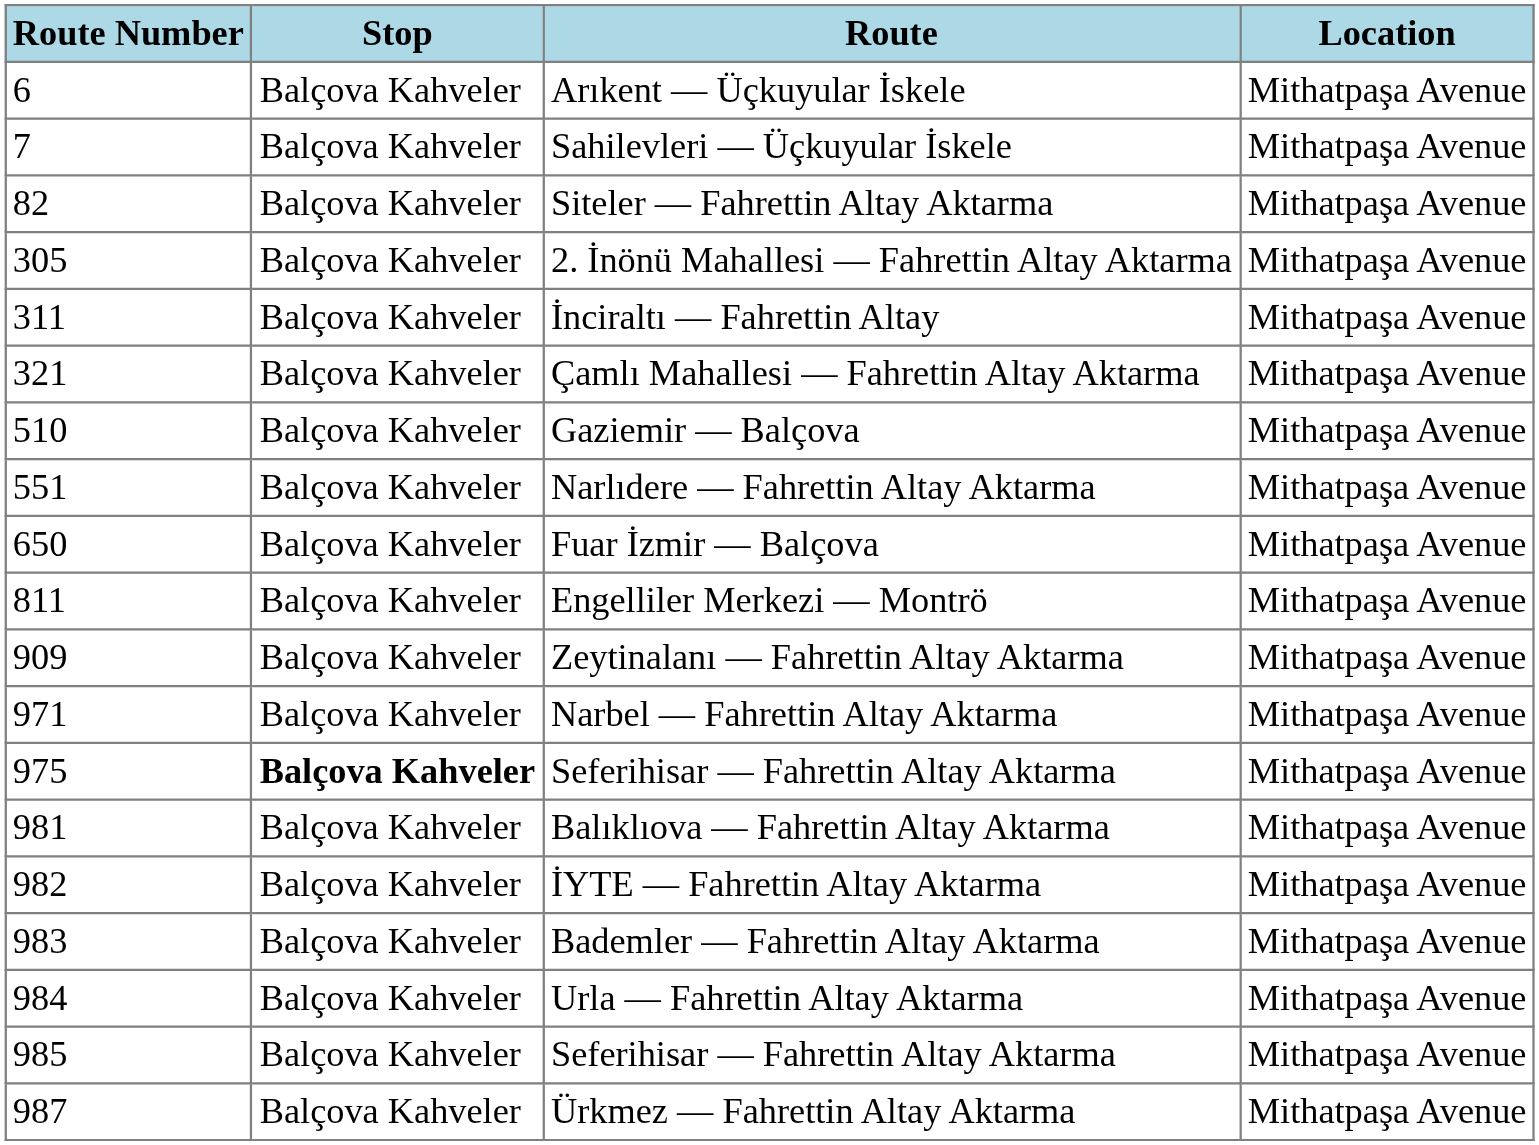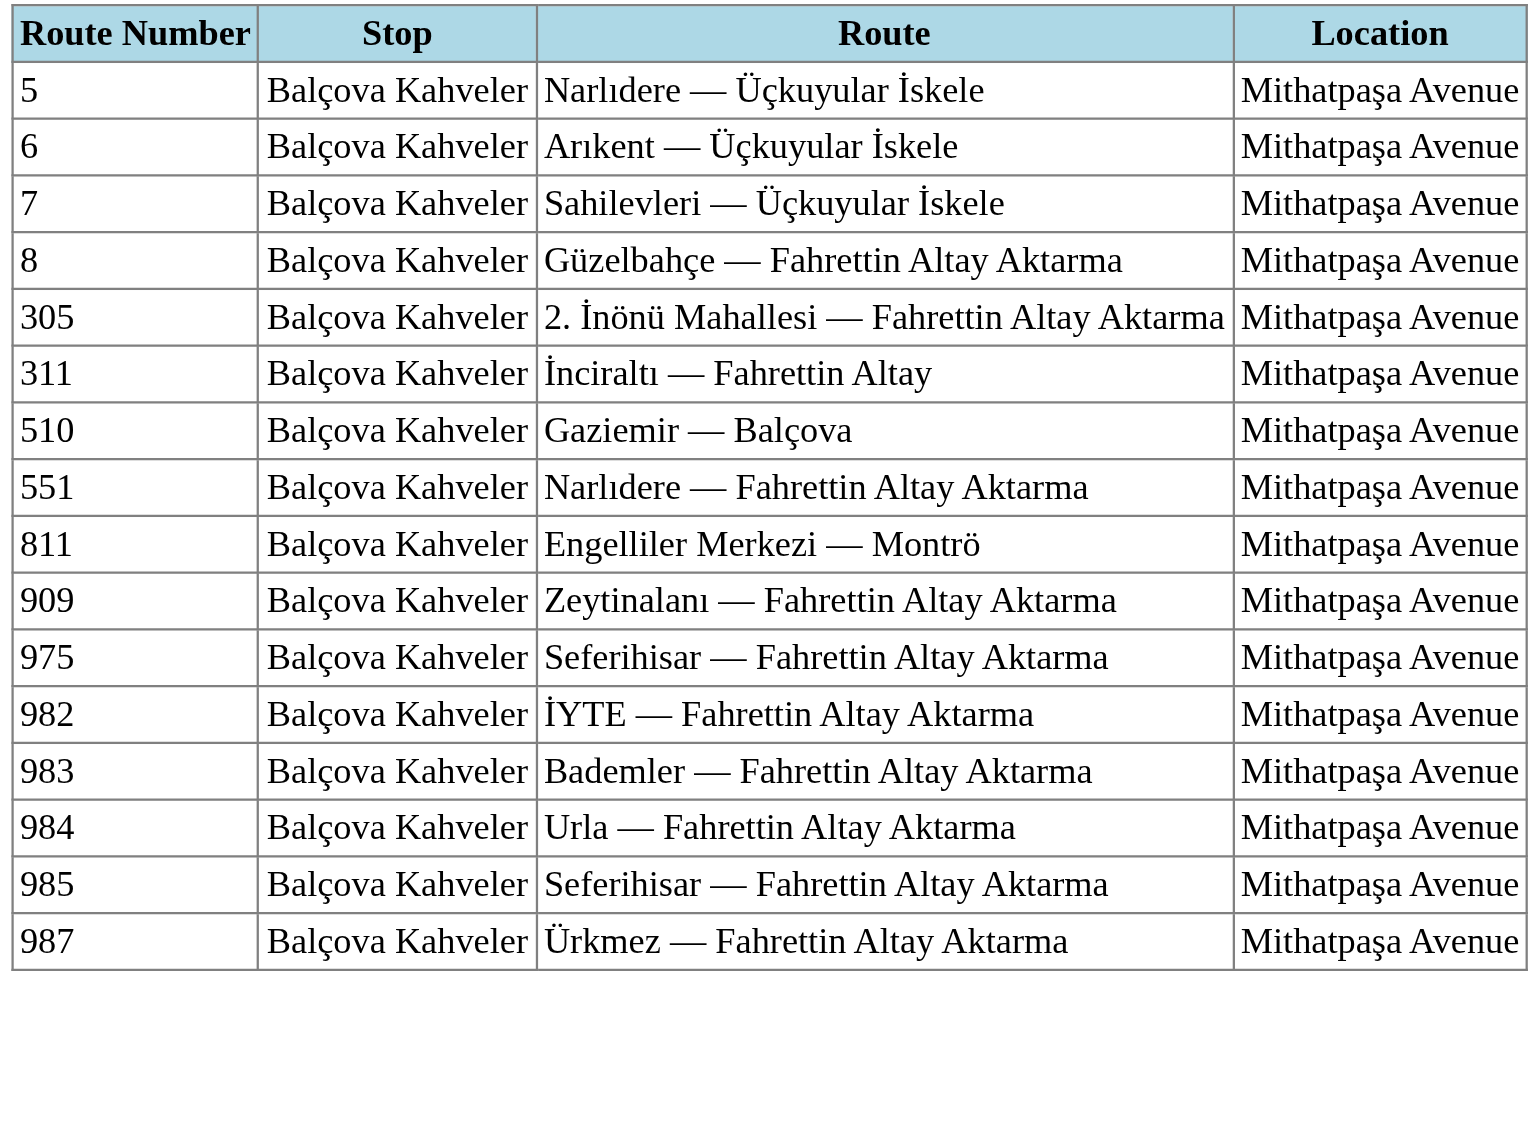+ row: 5 | Balçova Kahveler | Narlıdere — Üçkuyular İskele | Mithatpaşa Avenue
+ row: 8 | Balçova Kahveler | Güzelbahçe — Fahrettin Altay Aktarma | Mithatpaşa Avenue
- row: 82 | Balçova Kahveler | Siteler — Fahrettin Altay Aktarma | Mithatpaşa Avenue
- row: 321 | Balçova Kahveler | Çamlı Mahallesi — Fahrettin Altay Aktarma | Mithatpaşa Avenue
- row: 650 | Balçova Kahveler | Fuar İzmir — Balçova | Mithatpaşa Avenue
- row: 971 | Balçova Kahveler | Narbel — Fahrettin Altay Aktarma | Mithatpaşa Avenue
975 / Seferihisar — Fahrettin Altay Aktarma | Stop: bold -> normal
- row: 981 | Balçova Kahveler | Balıklıova — Fahrettin Altay Aktarma | Mithatpaşa Avenue
